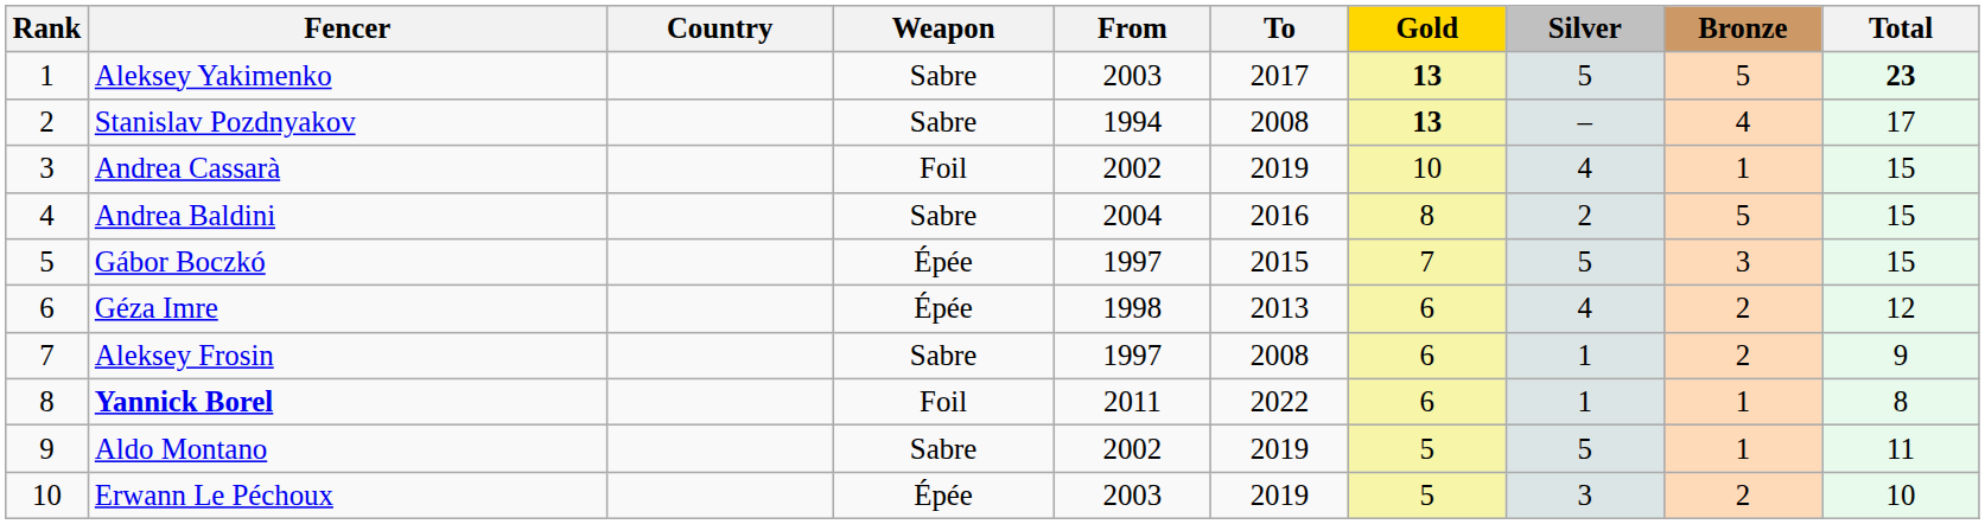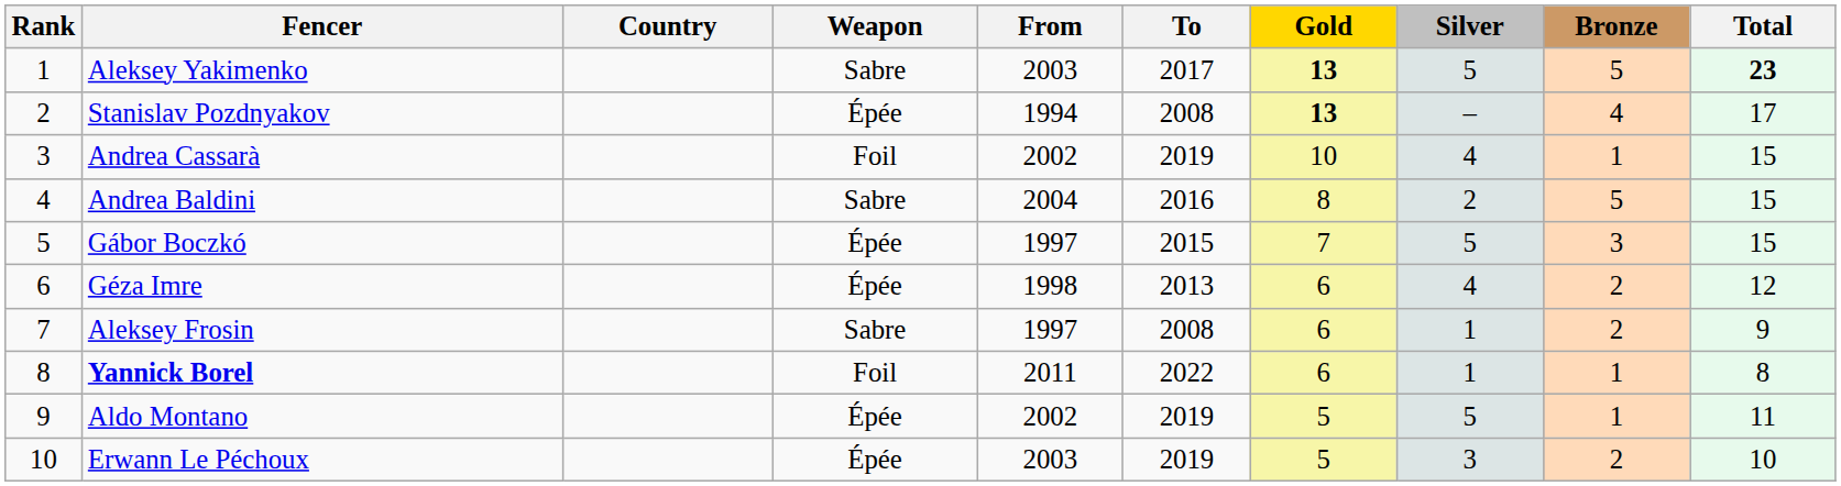Stanislav Pozdnyakov | Weapon: Sabre -> Épée
Aldo Montano | Weapon: Sabre -> Épée
